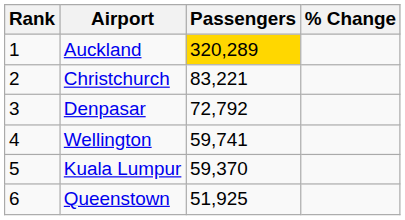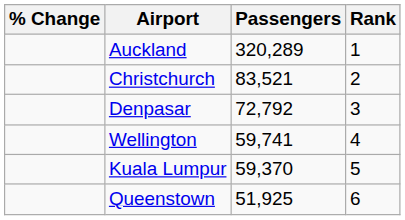columns swapped: Rank <-> % Change
Auckland | Passengers: gold background -> no background
Christchurch | Passengers: 83,221 -> 83,521
